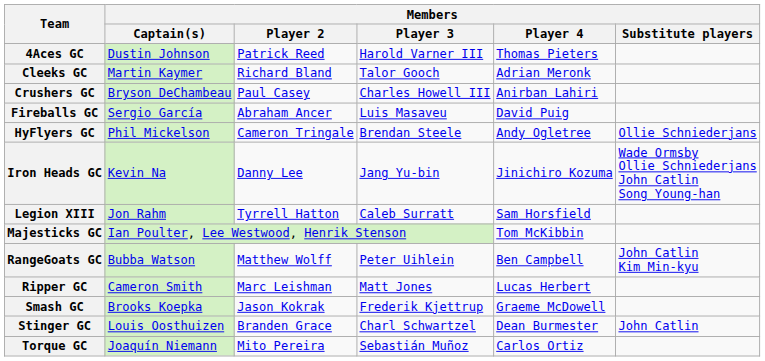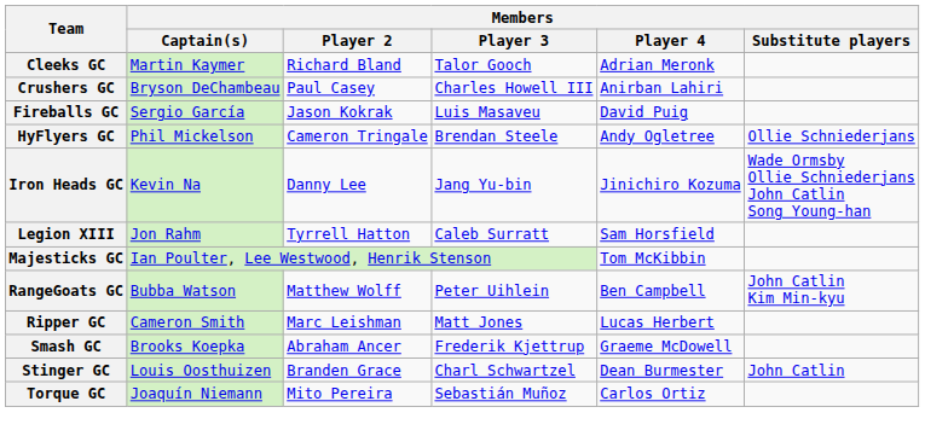- row: 4Aces GC | Dustin Johnson | Patrick Reed | Harold Varner III | Thomas Pieters
Fireballs GC | Members / Player 2: Abraham Ancer -> Jason Kokrak
Smash GC | Members / Player 2: Jason Kokrak -> Abraham Ancer
